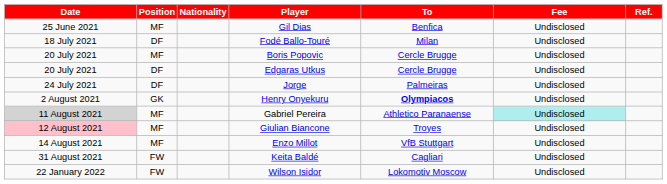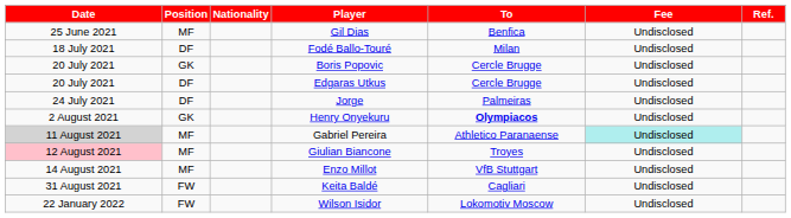Boris Popovic | Position: MF -> GK
